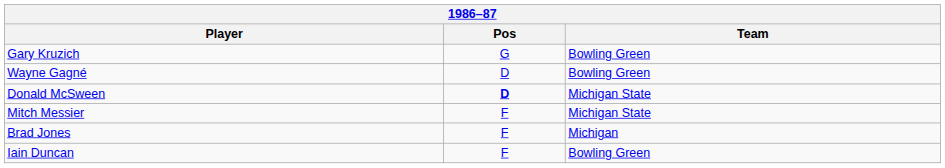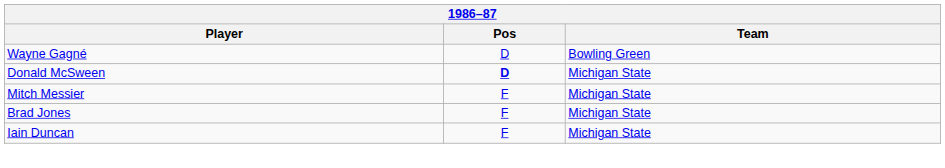- row: Gary Kruzich | G | Bowling Green
Brad Jones | Team: Michigan -> Michigan State
Iain Duncan | Team: Bowling Green -> Michigan State
